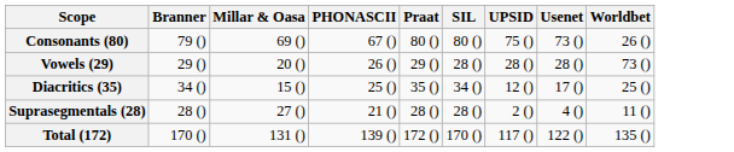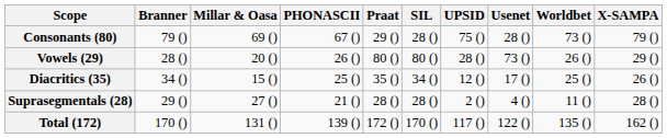+ column: X-SAMPA | 79 () | 29 () | 26 () | 28 () | 162 ()
Consonants (80) | Praat: 80 () -> 29 ()
Consonants (80) | SIL: 80 () -> 28 ()
Consonants (80) | Usenet: 73 () -> 28 ()
Consonants (80) | Worldbet: 26 () -> 73 ()
Vowels (29) | Branner: 29 () -> 28 ()
Vowels (29) | Praat: 29 () -> 80 ()
Vowels (29) | SIL: 28 () -> 80 ()
Vowels (29) | Usenet: 28 () -> 73 ()
Vowels (29) | Worldbet: 73 () -> 26 ()
Suprasegmentals (28) | Branner: 28 () -> 29 ()
